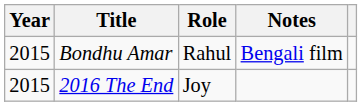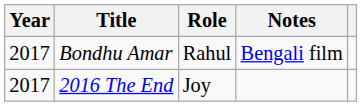Bondhu Amar | Year: 2015 -> 2017
2016 The End | Year: 2015 -> 2017
